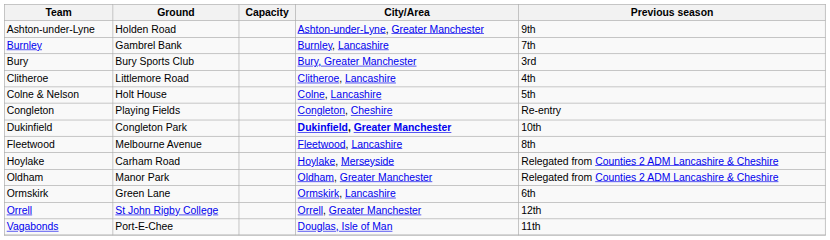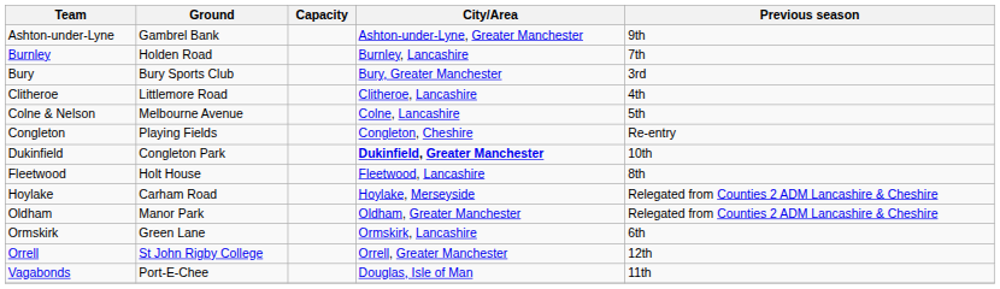Ashton-under-Lyne | Ground: Holden Road -> Gambrel Bank
Burnley | Ground: Gambrel Bank -> Holden Road
Colne & Nelson | Ground: Holt House -> Melbourne Avenue
Fleetwood | Ground: Melbourne Avenue -> Holt House
